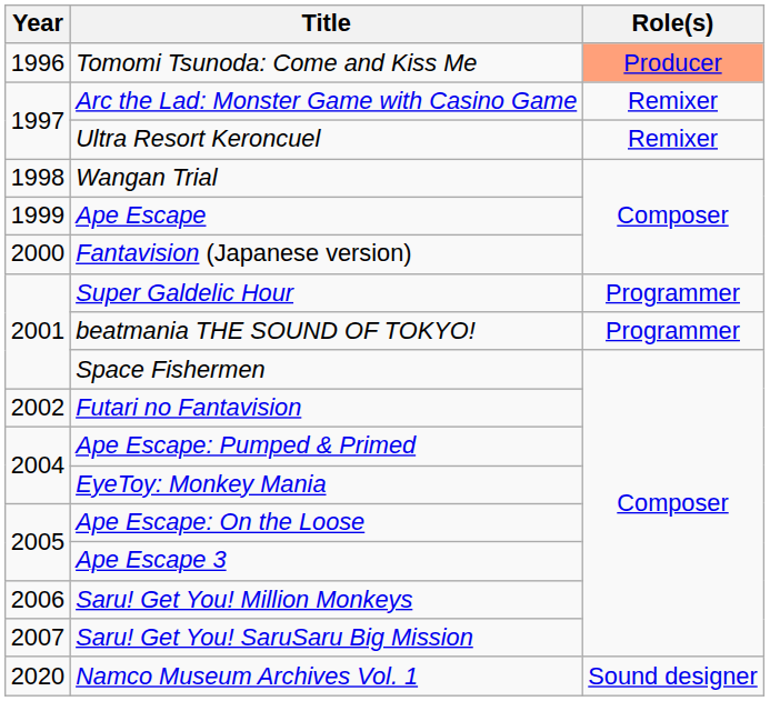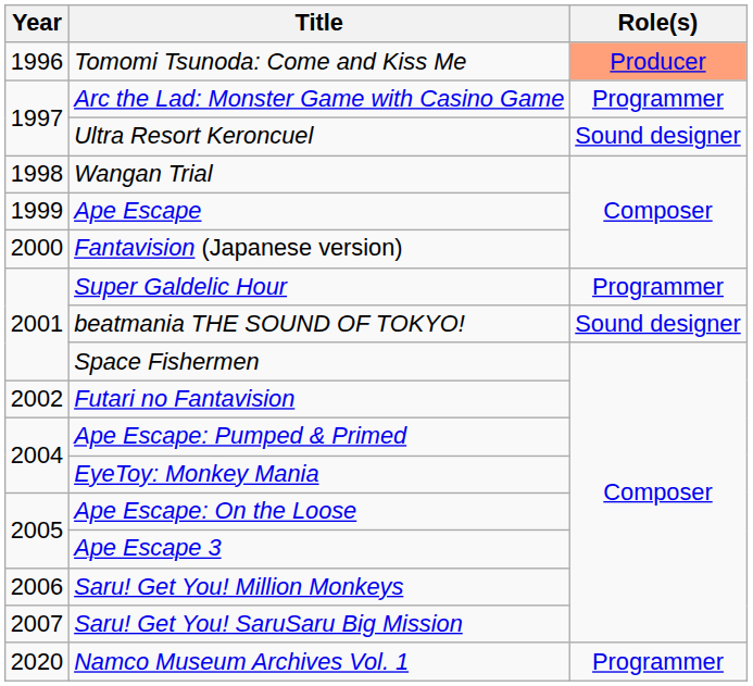Arc the Lad: Monster Game with Casino Game | Role(s): Remixer -> Programmer
Ultra Resort Keroncuel | Role(s): Remixer -> Sound designer
beatmania THE SOUND OF TOKYO! | Role(s): Programmer -> Sound designer
Namco Museum Archives Vol. 1 | Role(s): Sound designer -> Programmer
